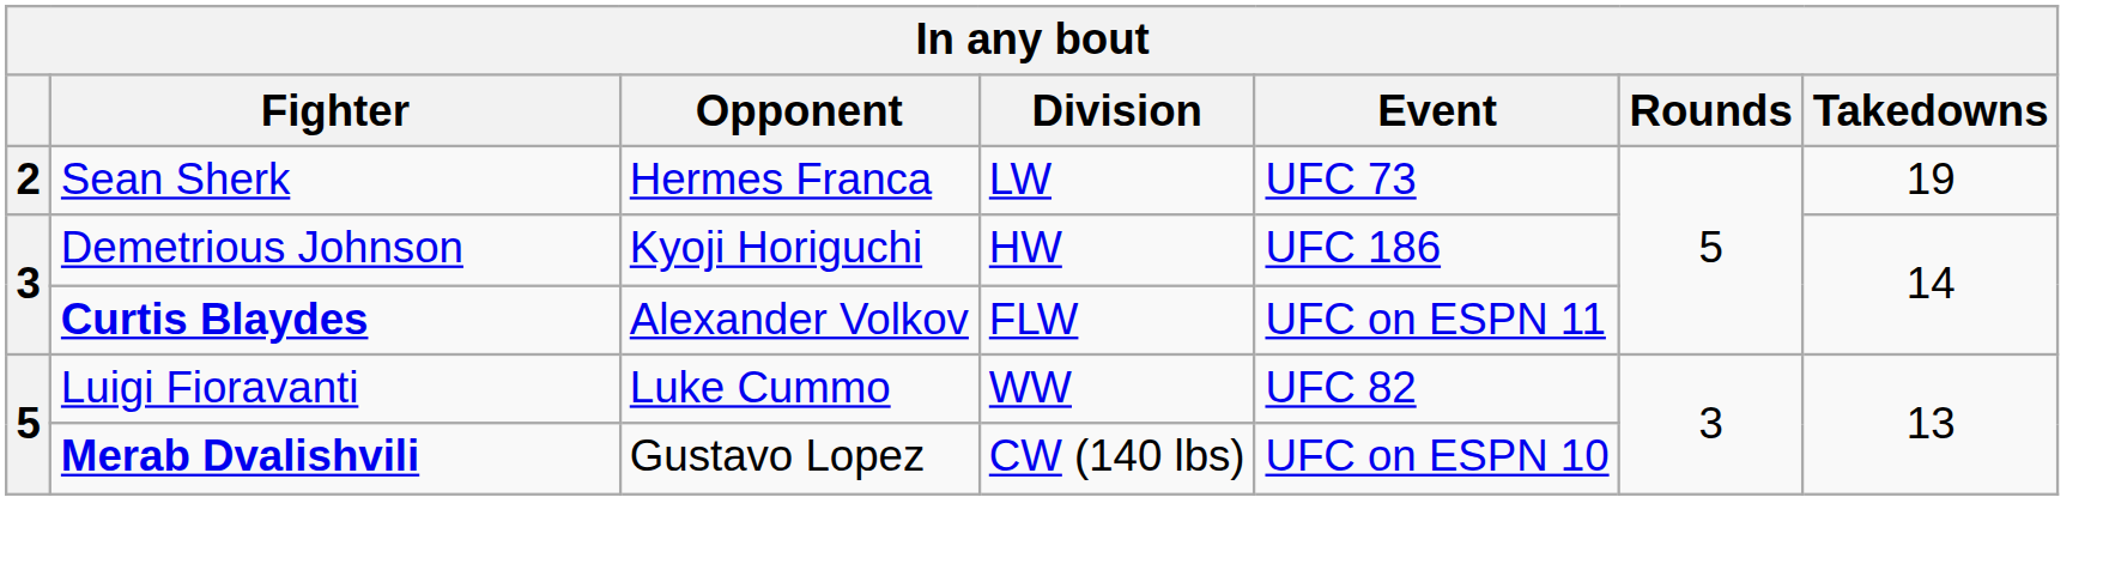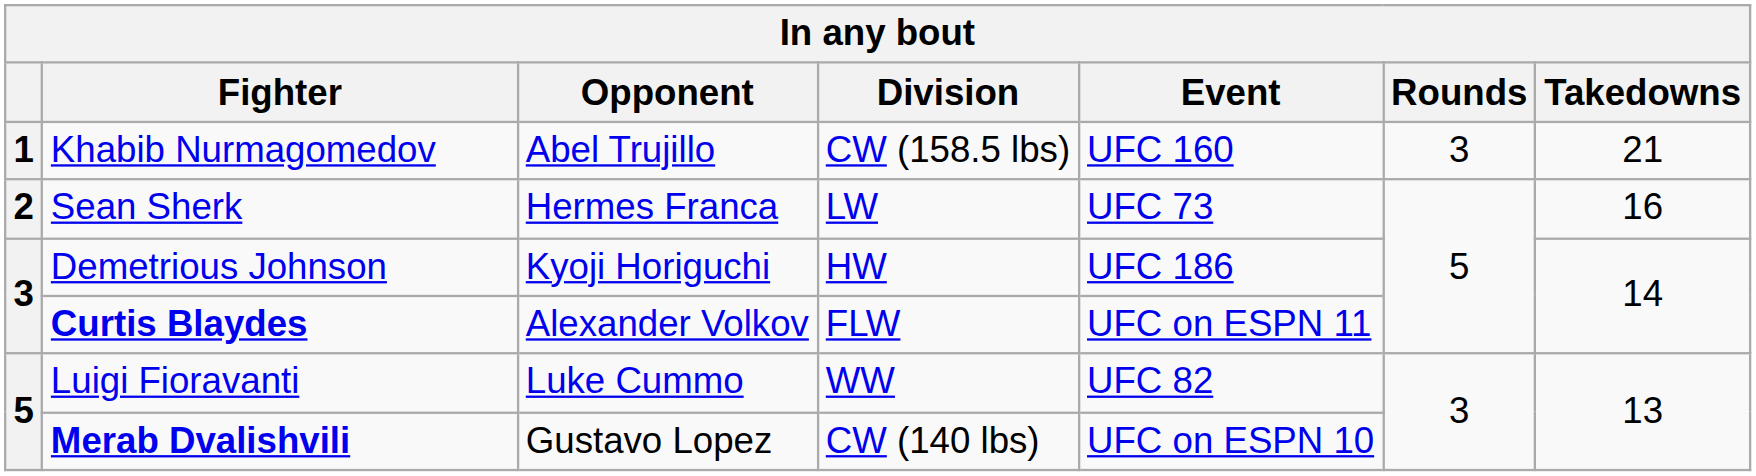+ row: 1 | Khabib Nurmagomedov | Abel Trujillo | CW (158.5 lbs) | UFC 160 | 3 | 21
Sean Sherk | Takedowns: 19 -> 16
